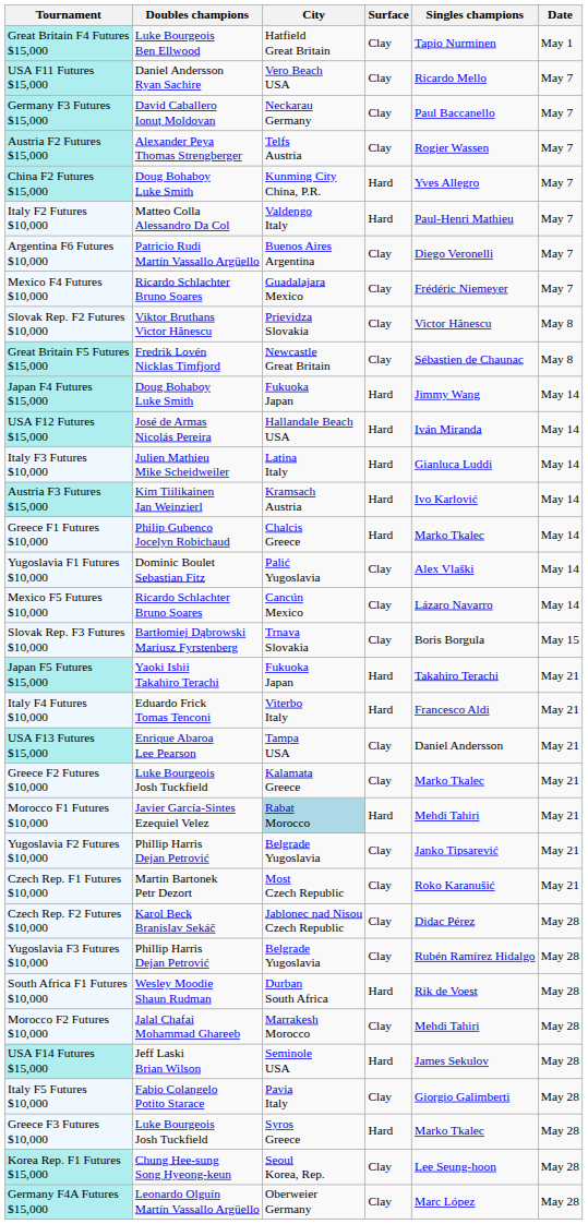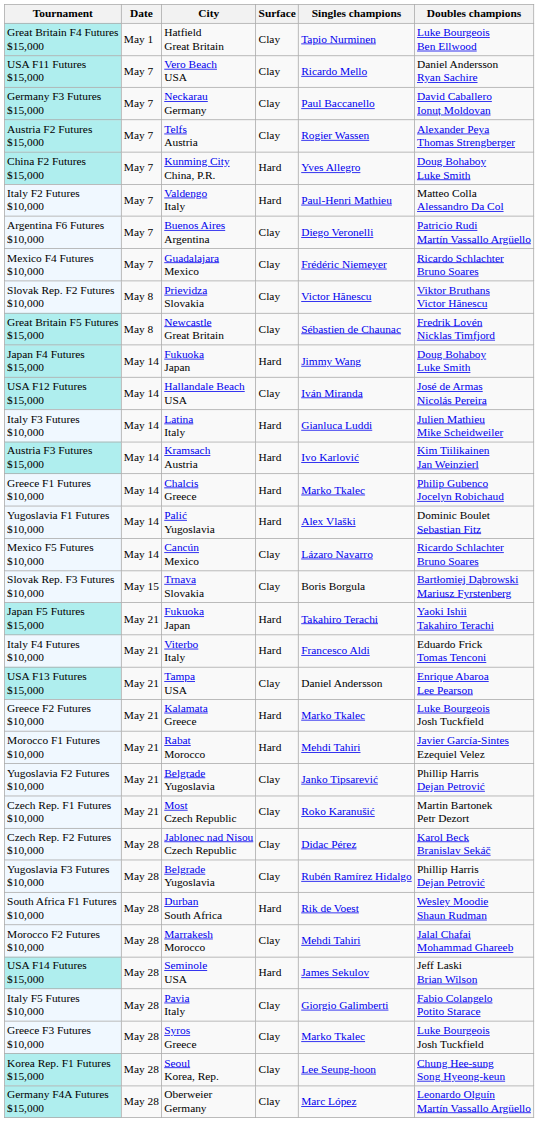columns swapped: Date <-> Doubles champions
USA F12 Futures $15,000 | Surface: Hard -> Clay
Yugoslavia F1 Futures $10,000 | Surface: Clay -> Hard
Greece F2 Futures $10,000 | Surface: Clay -> Hard
Morocco F1 Futures $10,000 | City: lightblue background -> no background
Greece F3 Futures $10,000 | Surface: Hard -> Clay
